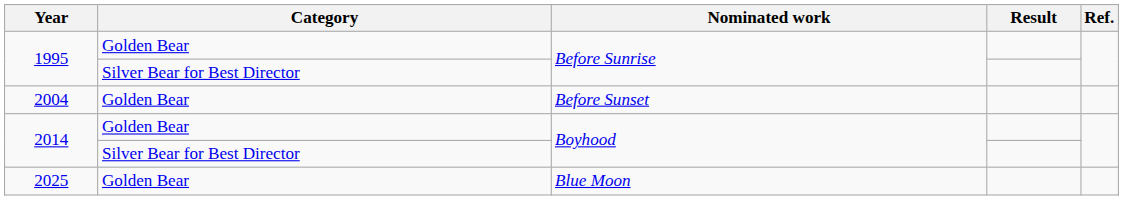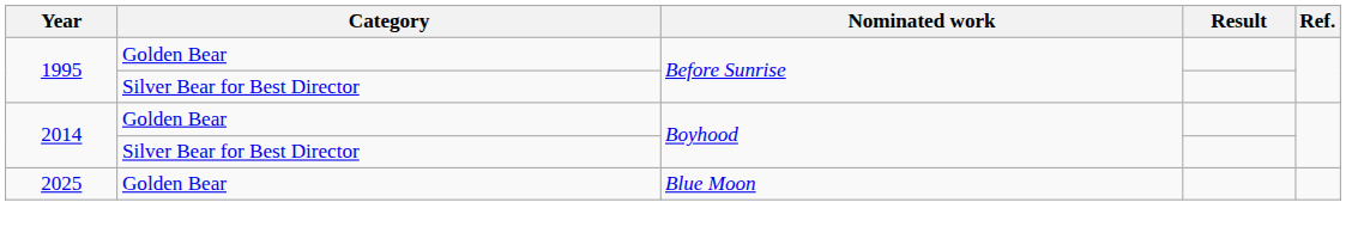- row: 2004 | Golden Bear | Before Sunset
